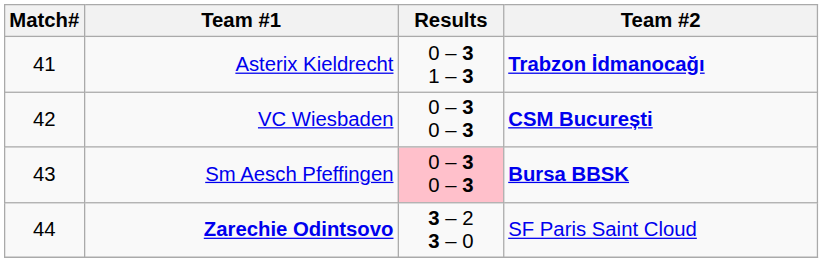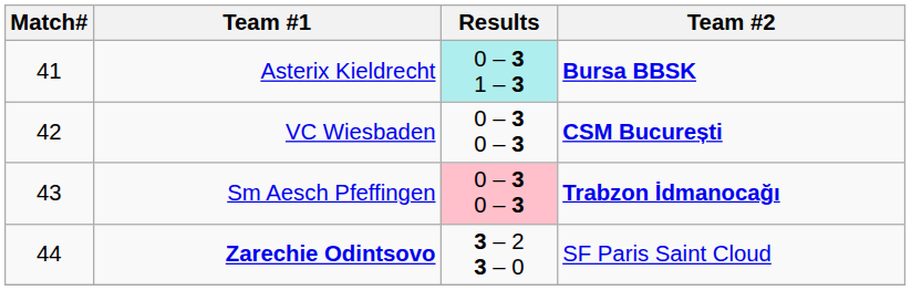Asterix Kieldrecht | Results: no background -> paleturquoise background
Asterix Kieldrecht | Team #2: Trabzon İdmanocağı -> Bursa BBSK
Sm Aesch Pfeffingen | Team #2: Bursa BBSK -> Trabzon İdmanocağı
